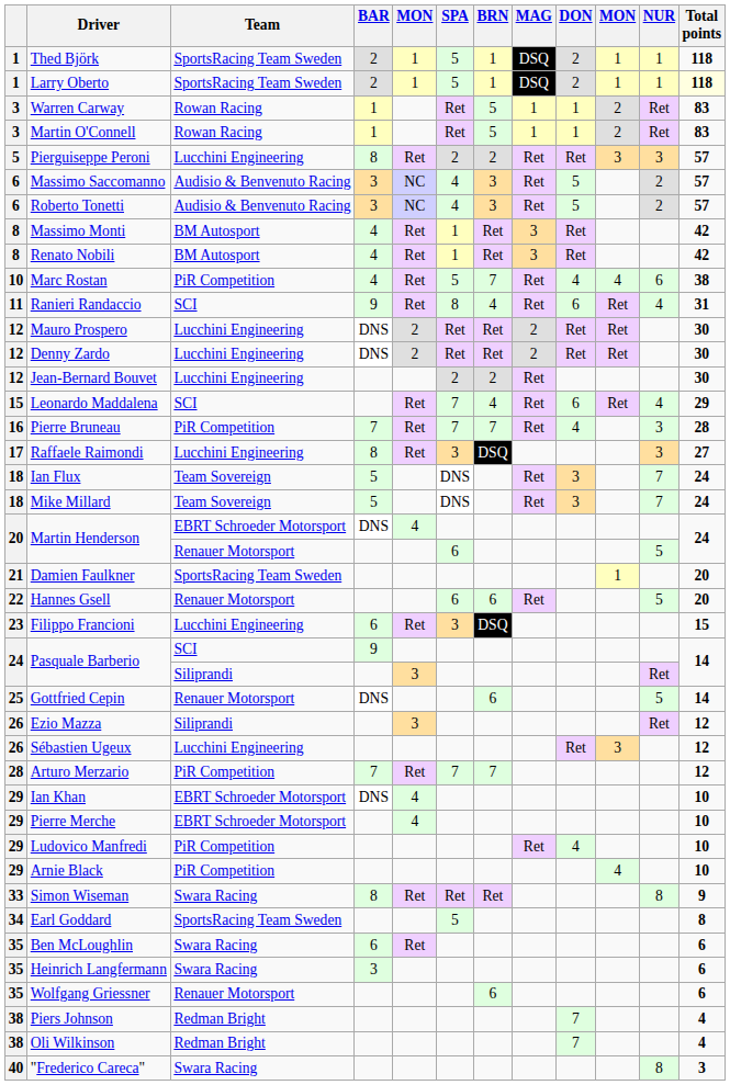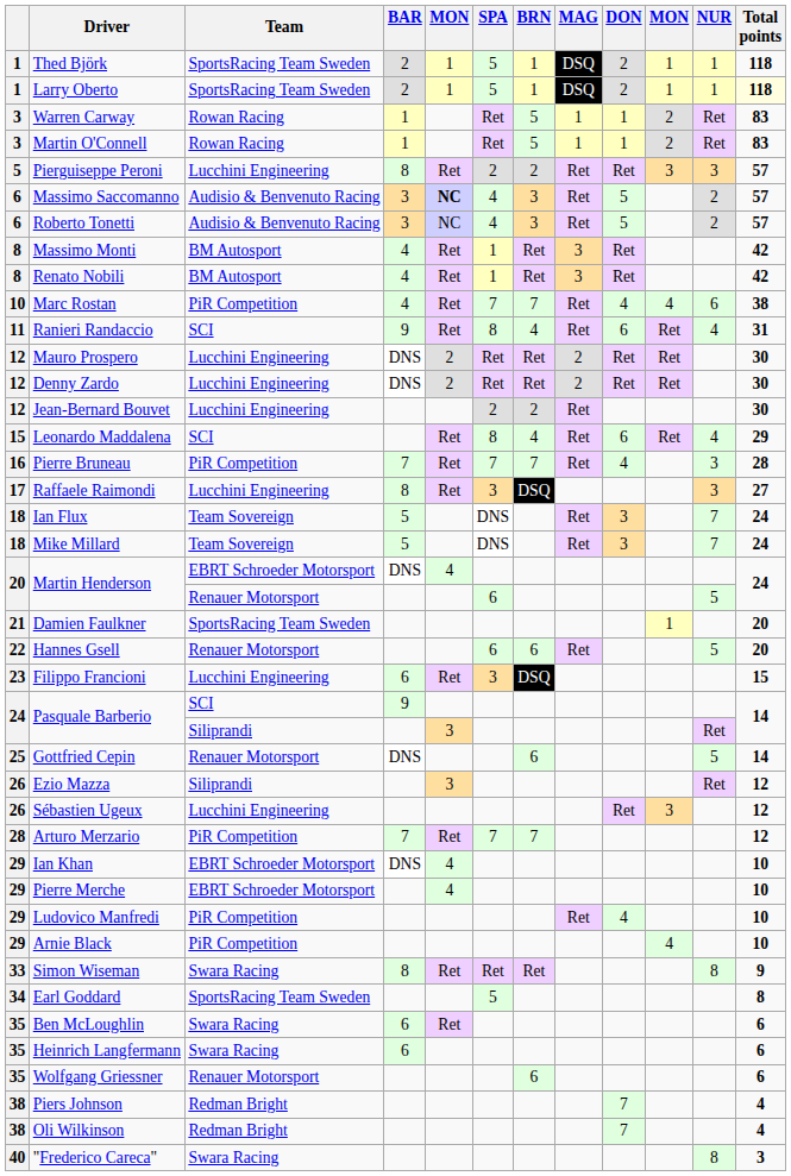Massimo Saccomanno | column 5: normal -> bold
Marc Rostan | SPA: 5 -> 7
Leonardo Maddalena | SPA: 7 -> 8
Heinrich Langfermann | BAR: 3 -> 6
